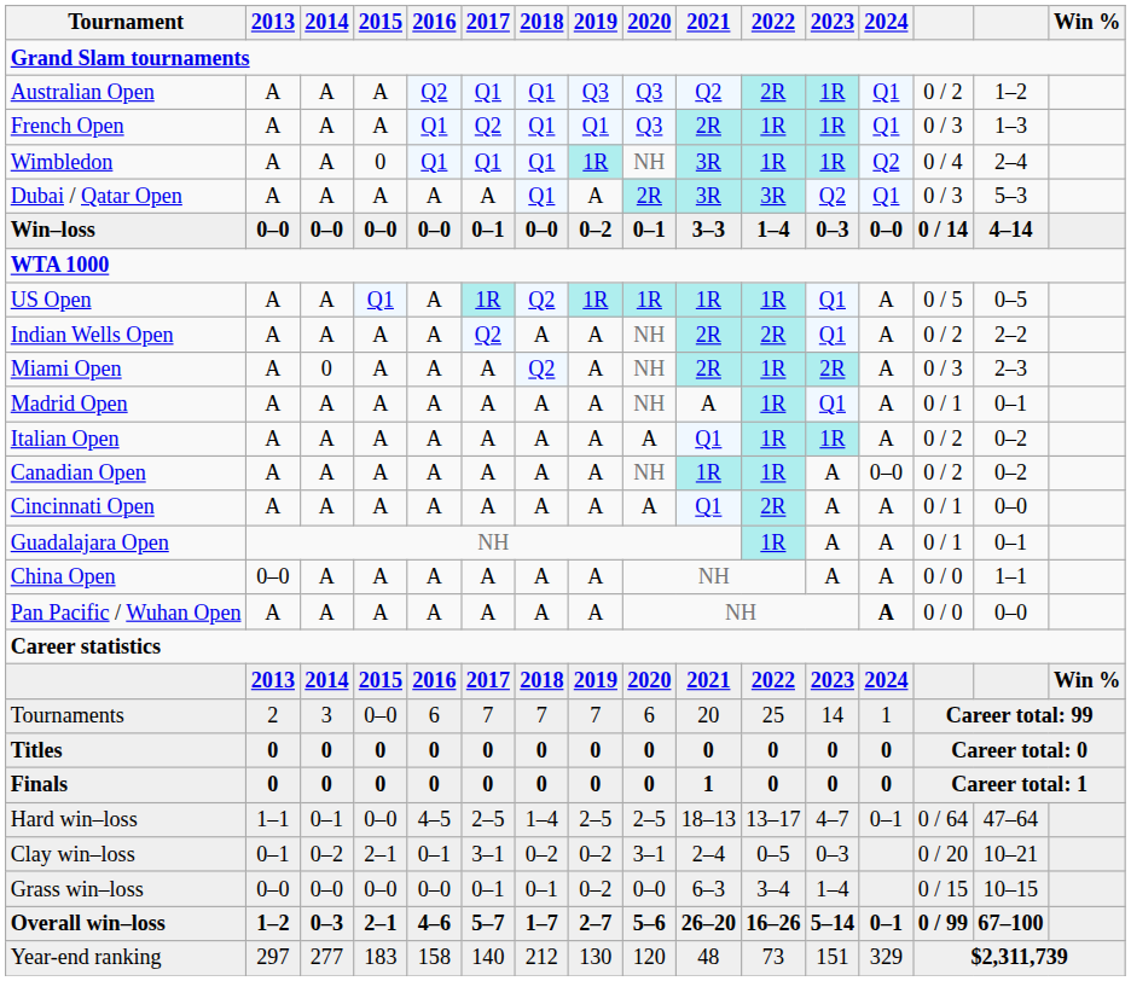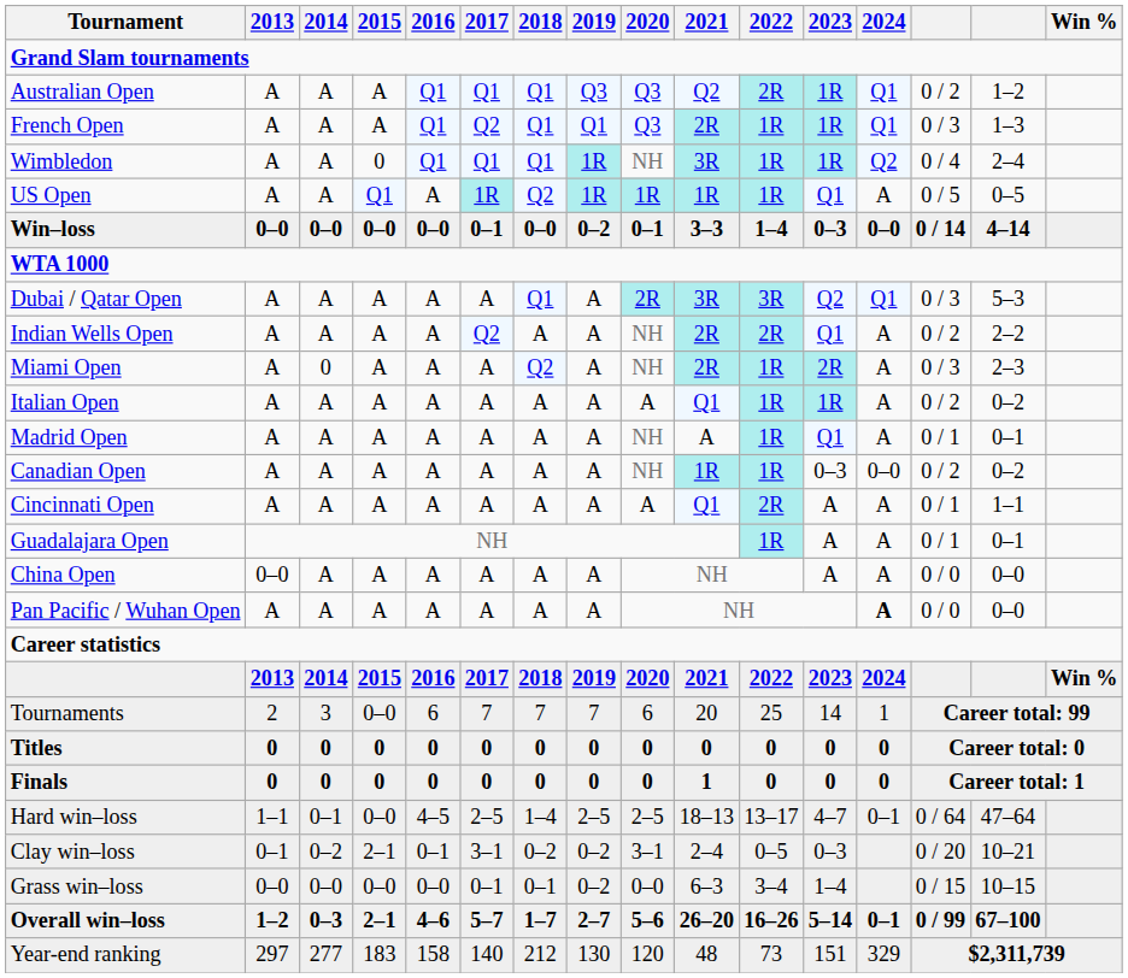Australian Open | 2016: Q2 -> Q1
rows swapped: US Open <-> Dubai / Qatar Open
rows swapped: Madrid Open <-> Italian Open
Canadian Open | 2023: A -> 0–3
Cincinnati Open | column 15: 0–0 -> 1–1
China Open | column 15: 1–1 -> 0–0
